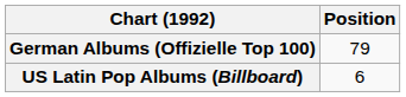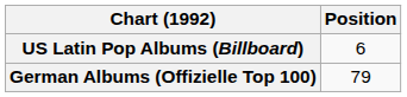rows swapped: German Albums (Offizielle Top 100) <-> US Latin Pop Albums (Billboard)
